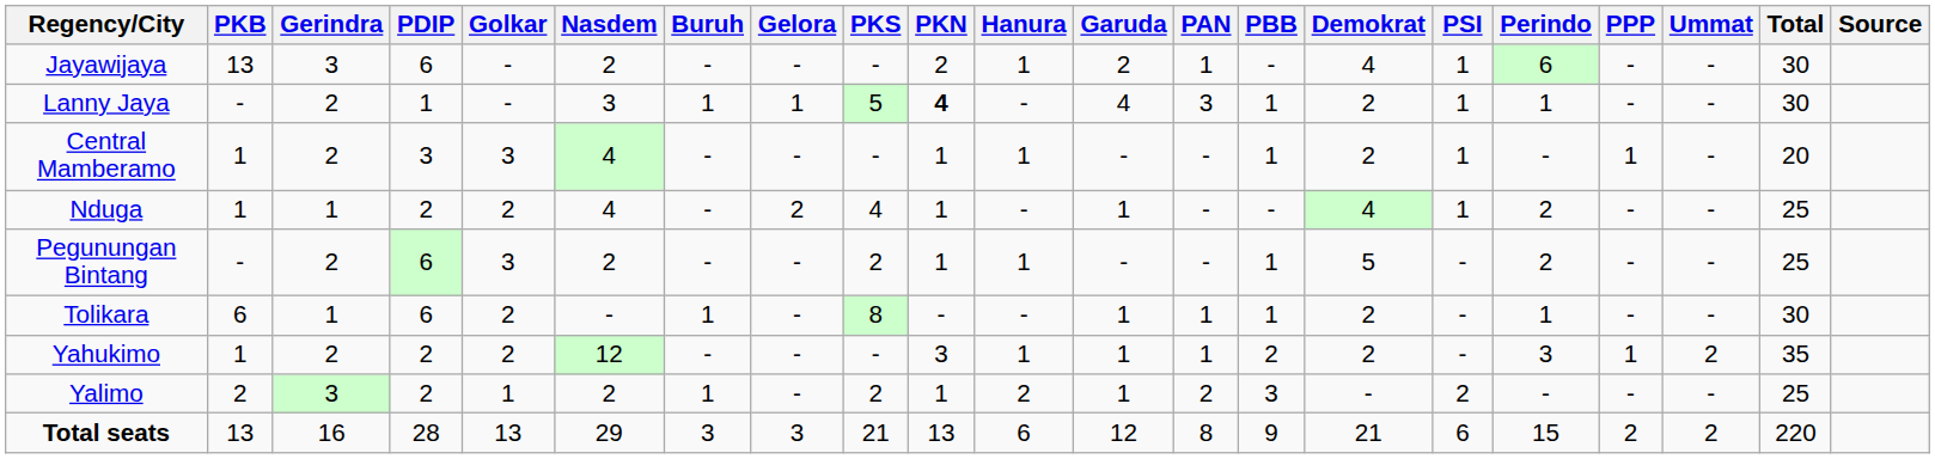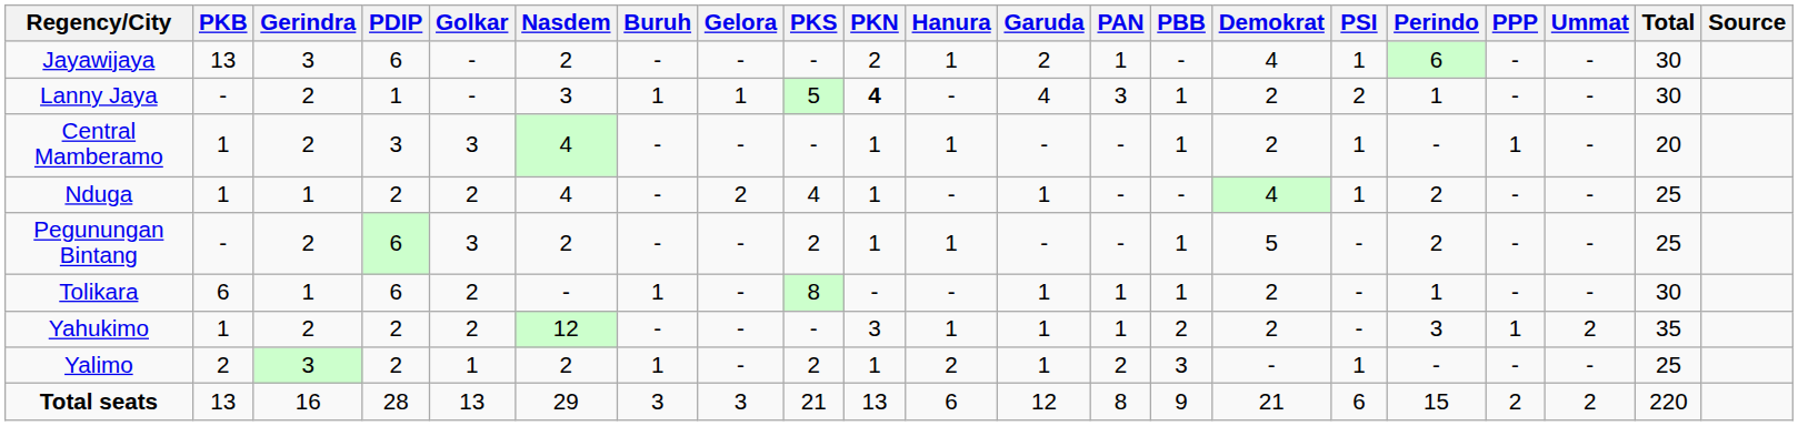Lanny Jaya | PSI: 1 -> 2
Yalimo | PSI: 2 -> 1
